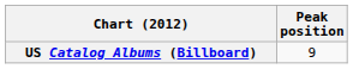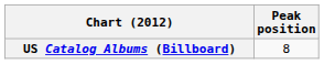US Catalog Albums (Billboard) | Peak position: 9 -> 8
